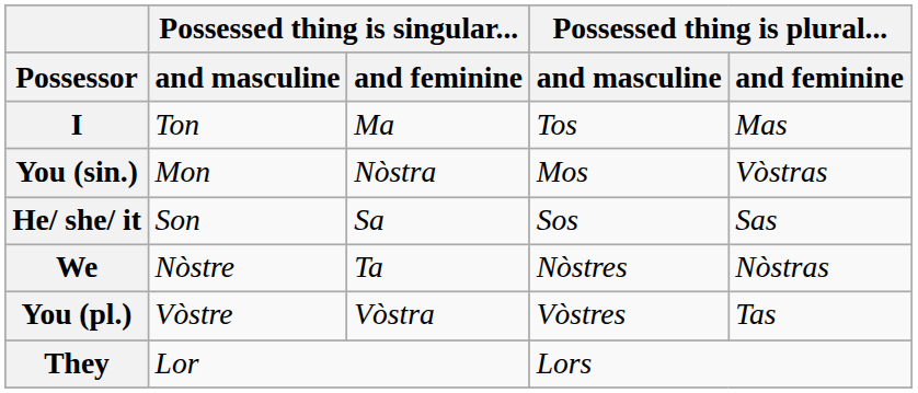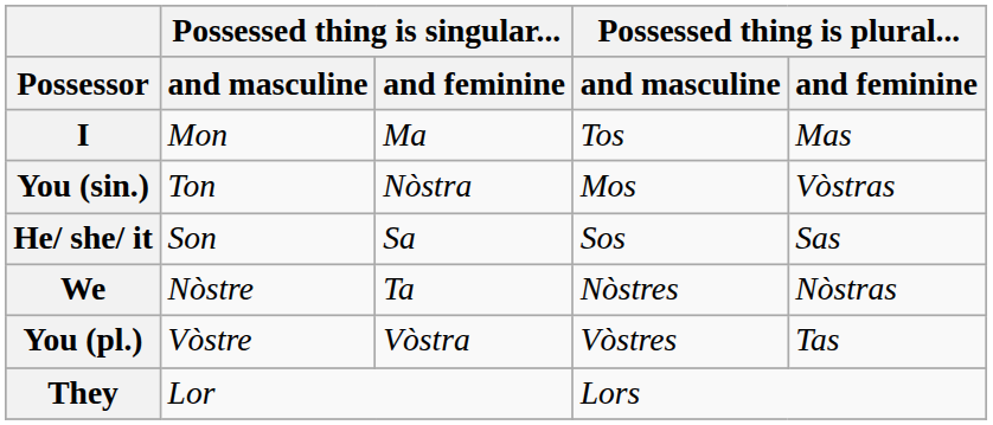I | Possessed thing is singular... / and masculine: Ton -> Mon
You (sin.) | Possessed thing is singular... / and masculine: Mon -> Ton
